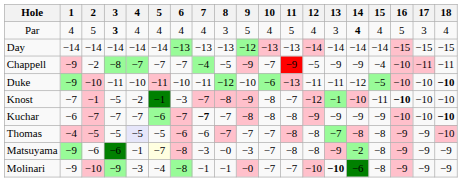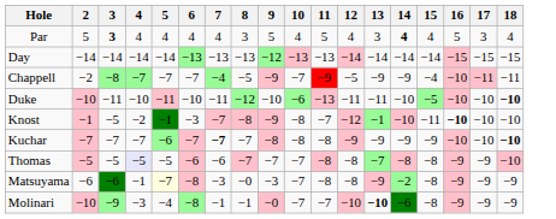- column: 1 | 4 | −14 | −9 | −9 | −7 | −6 | −4 | −9 | −9
Duke | 14: −12 -> −10
